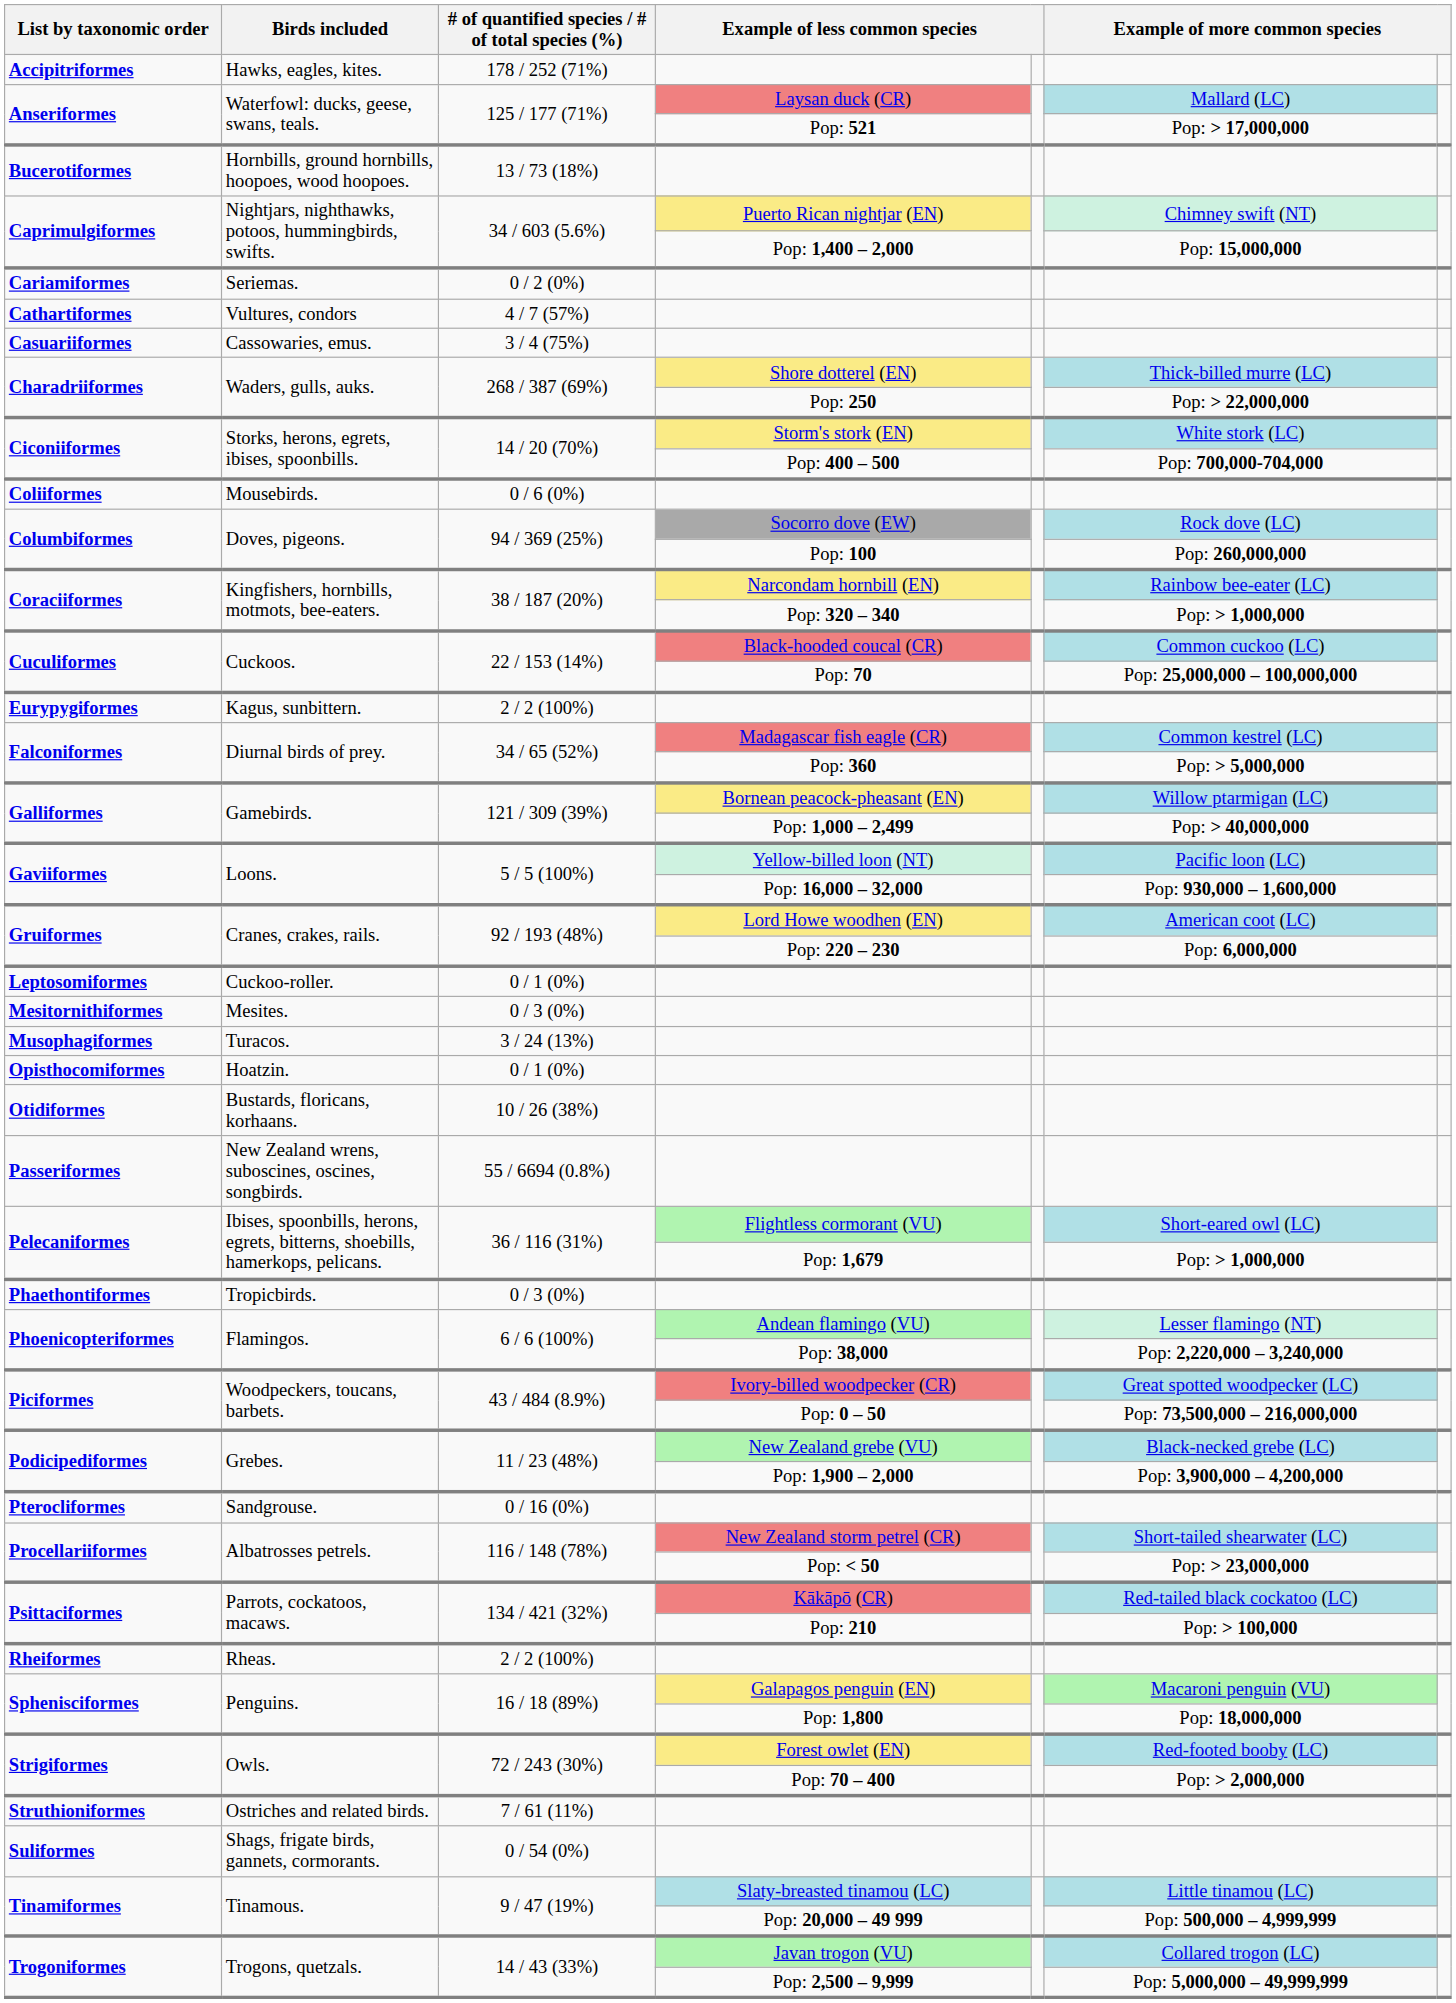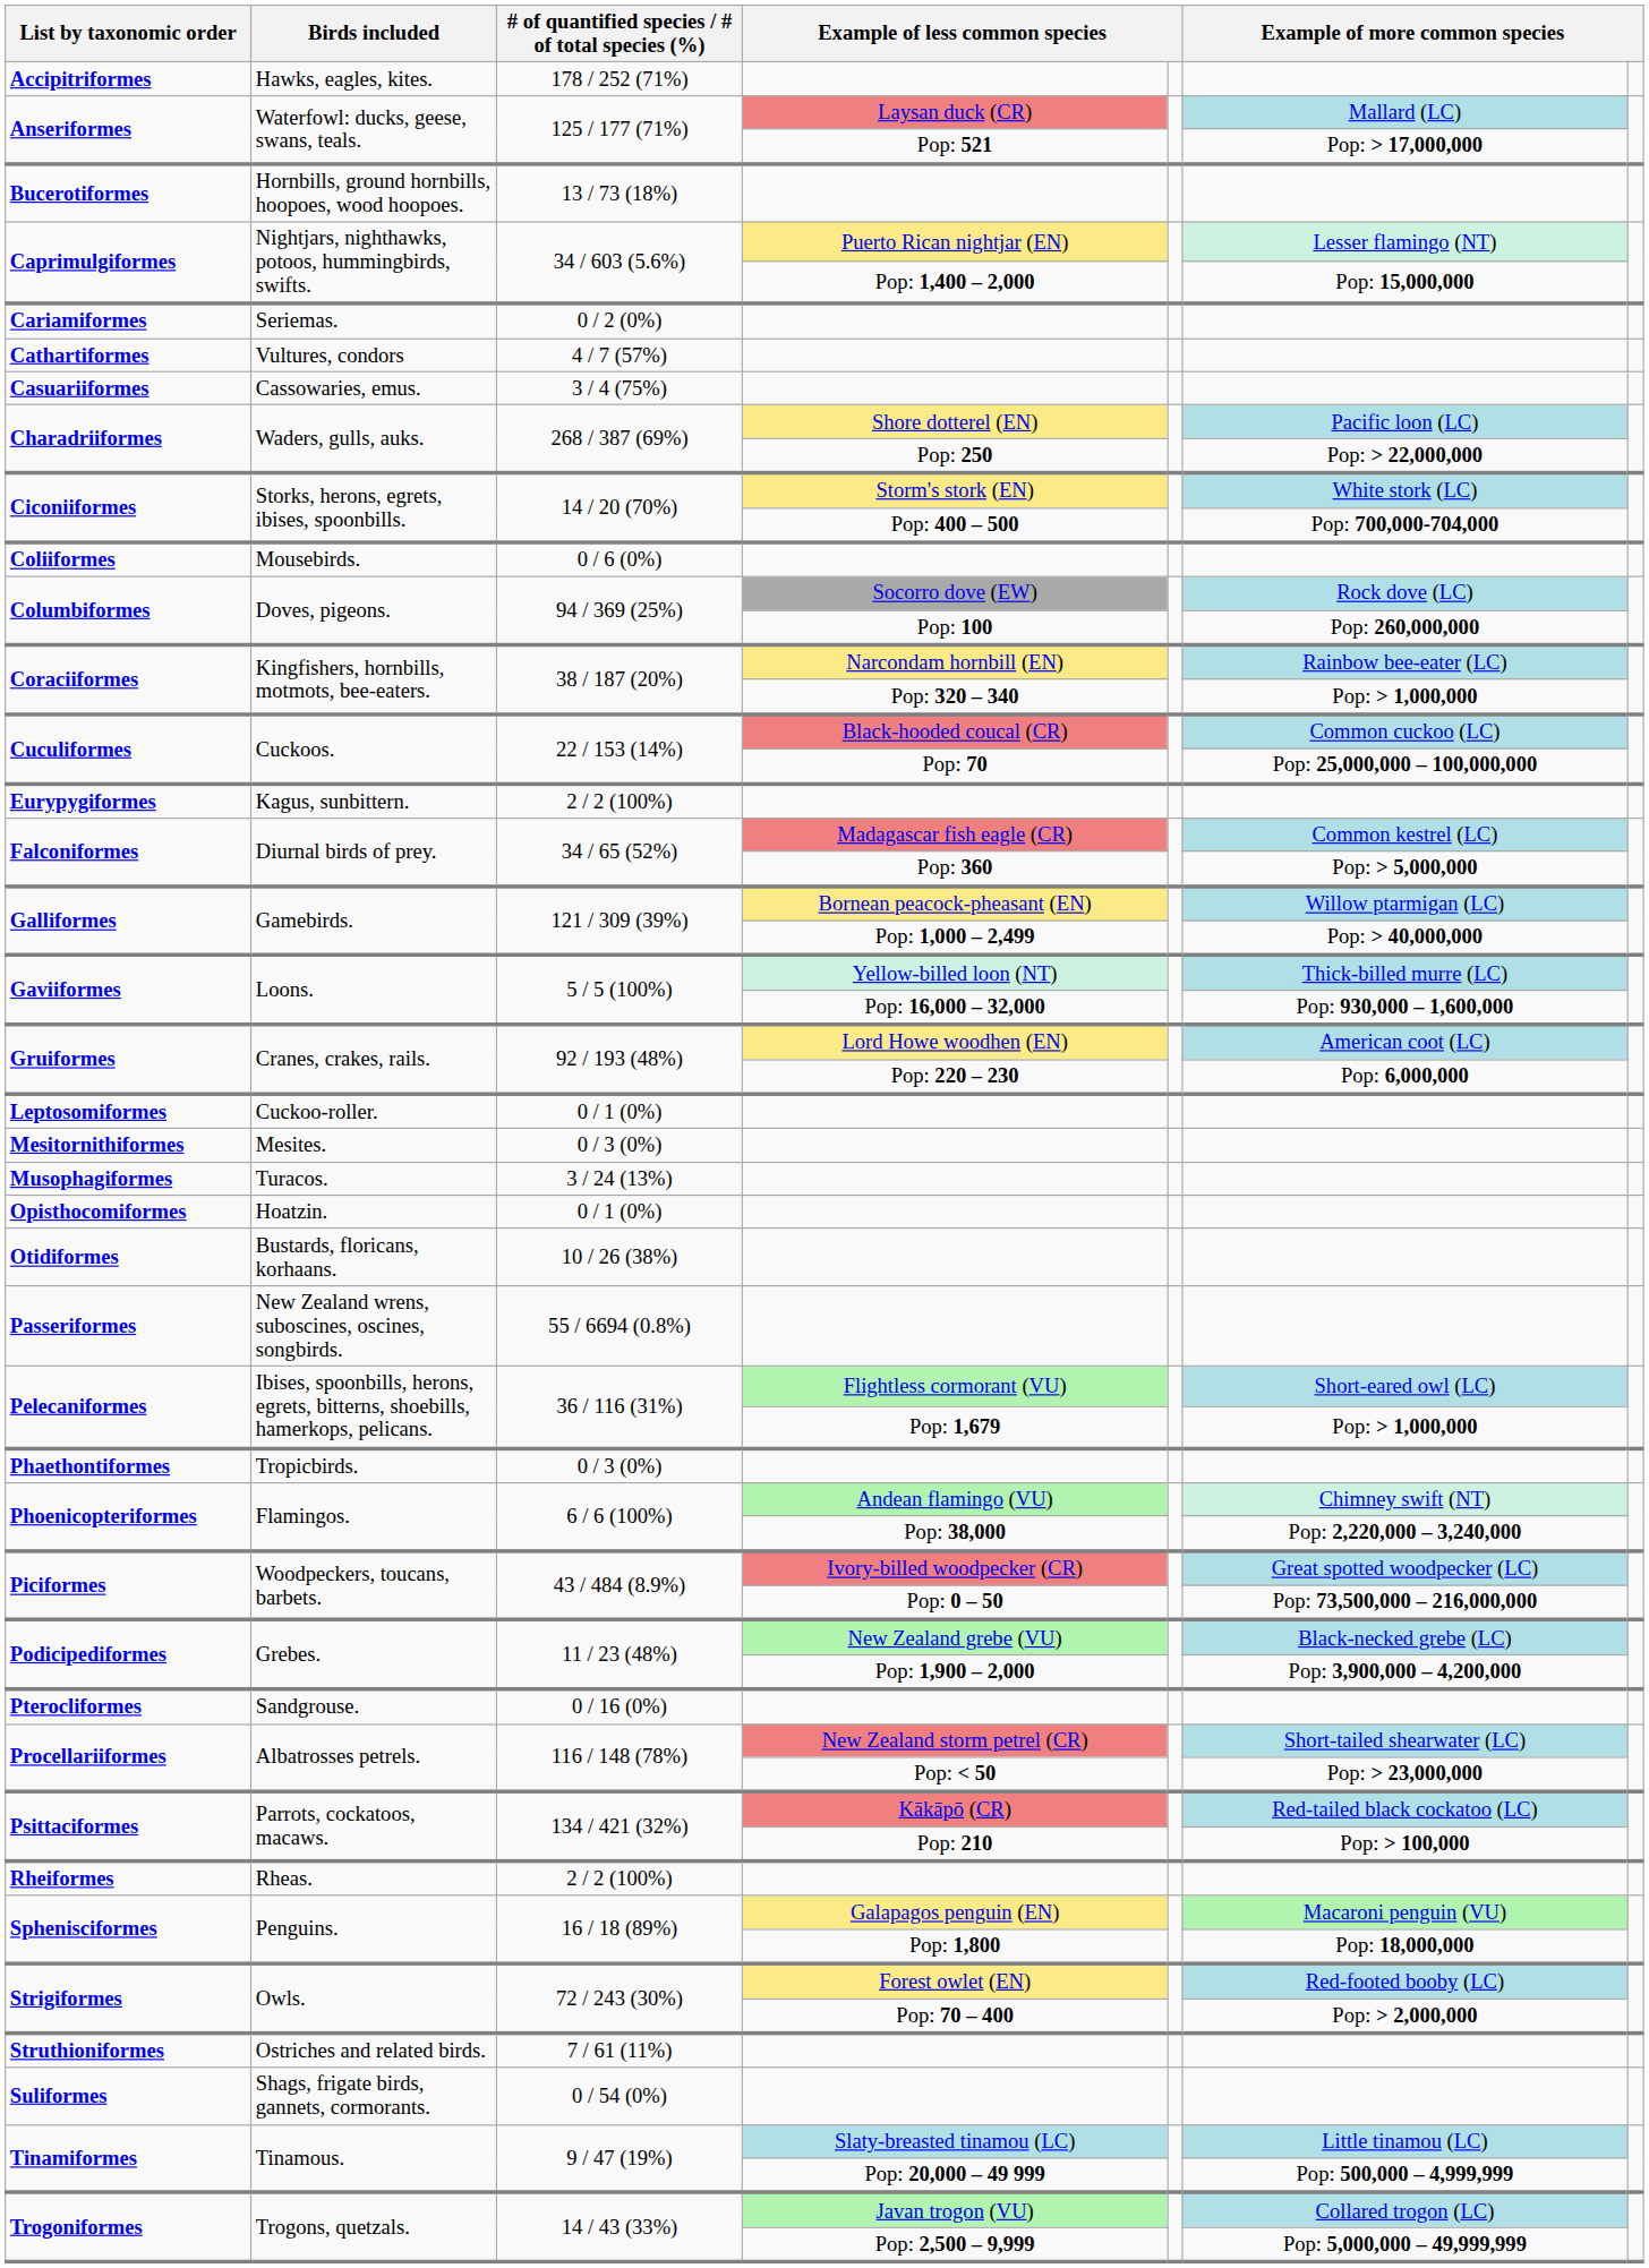Puerto Rican nightjar (EN) | column 6: Chimney swift (NT) -> Lesser flamingo (NT)
Shore dotterel (EN) | column 6: Thick-billed murre (LC) -> Pacific loon (LC)
Yellow-billed loon (NT) | column 6: Pacific loon (LC) -> Thick-billed murre (LC)
Andean flamingo (VU) | column 6: Lesser flamingo (NT) -> Chimney swift (NT)
